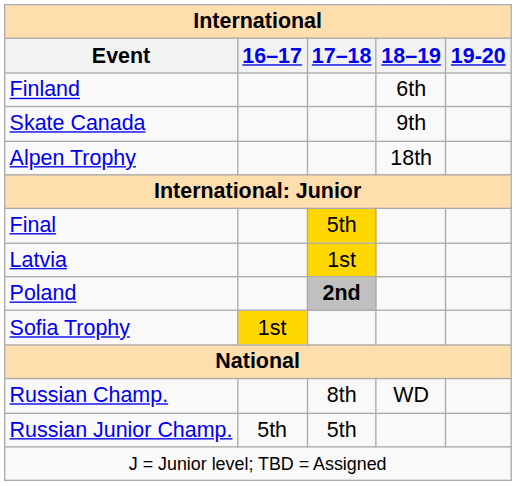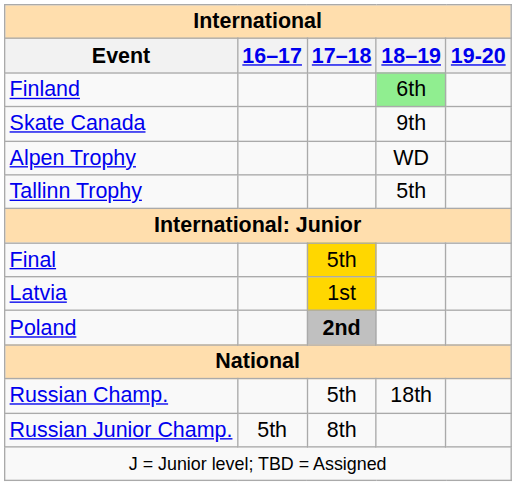Finland | 18–19: no background -> lightgreen background
Alpen Trophy | 18–19: 18th -> WD
+ row: Tallinn Trophy | 5th
- row: Sofia Trophy | 1st
Russian Champ. | 17–18: 8th -> 5th
Russian Champ. | 18–19: WD -> 18th
Russian Junior Champ. | 17–18: 5th -> 8th
